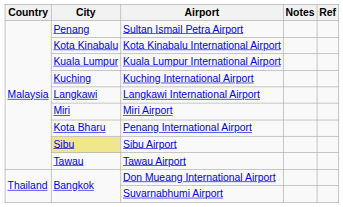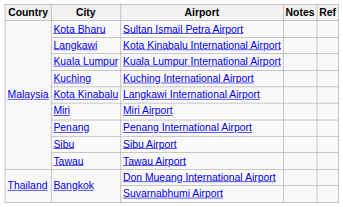Sultan Ismail Petra Airport | City: Penang -> Kota Bharu
Kota Kinabalu International Airport | City: Kota Kinabalu -> Langkawi
Langkawi International Airport | City: Langkawi -> Kota Kinabalu
Penang International Airport | City: Kota Bharu -> Penang
Sibu Airport | City: khaki background -> no background
